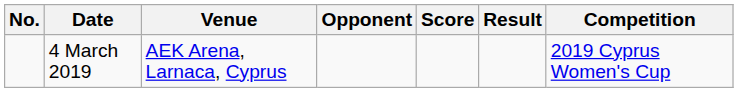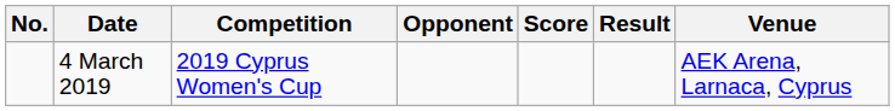columns swapped: Venue <-> Competition
